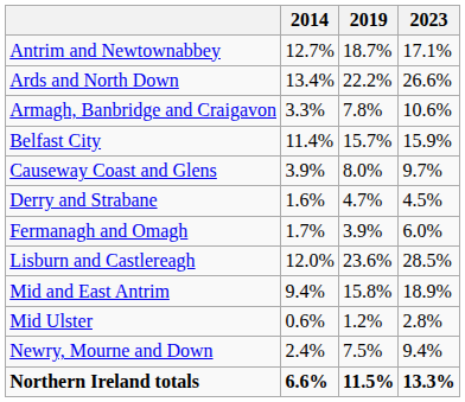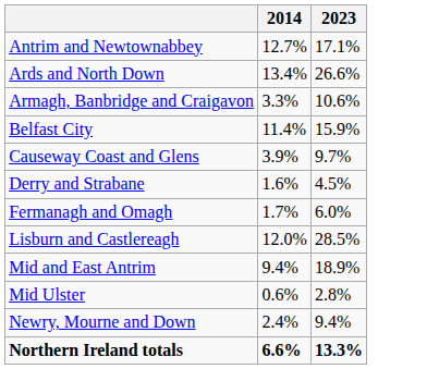- column: 2019 | 18.7% | 22.2% | 7.8% | 15.7% | 8.0% | 4.7% | 3.9% | 23.6% | 15.8% | 1.2% | 7.5% | 11.5%
